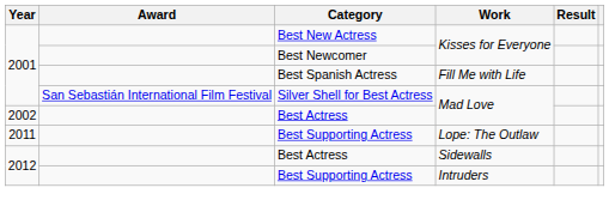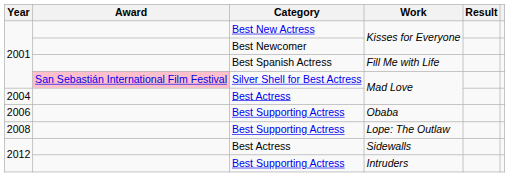Silver Shell for Best Actress / Mad Love | Award: no background -> pink background
Best Actress / Mad Love | Year: 2002 -> 2004
+ row: 2006 | Best Supporting Actress | Obaba
Lope: The Outlaw | Year: 2011 -> 2008
